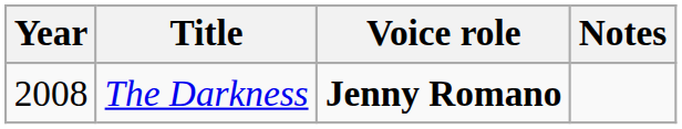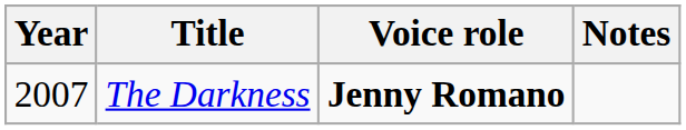The Darkness | Year: 2008 -> 2007
